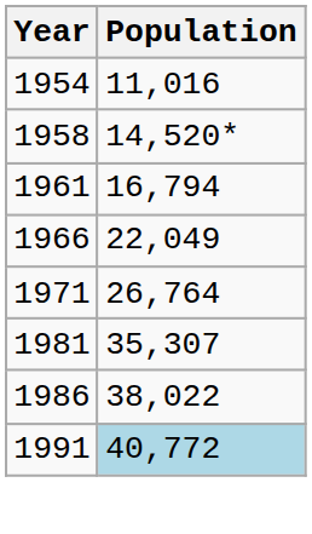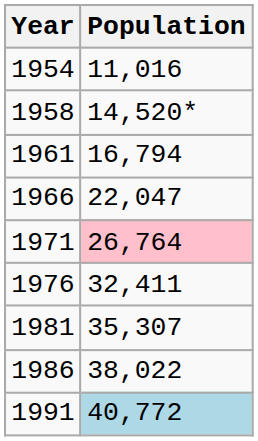1966 | Population: 22,049 -> 22,047
1971 | Population: no background -> pink background
+ row: 1976 | 32,411
